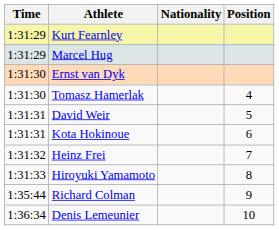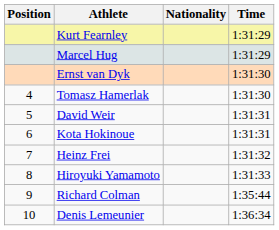columns swapped: Position <-> Time
